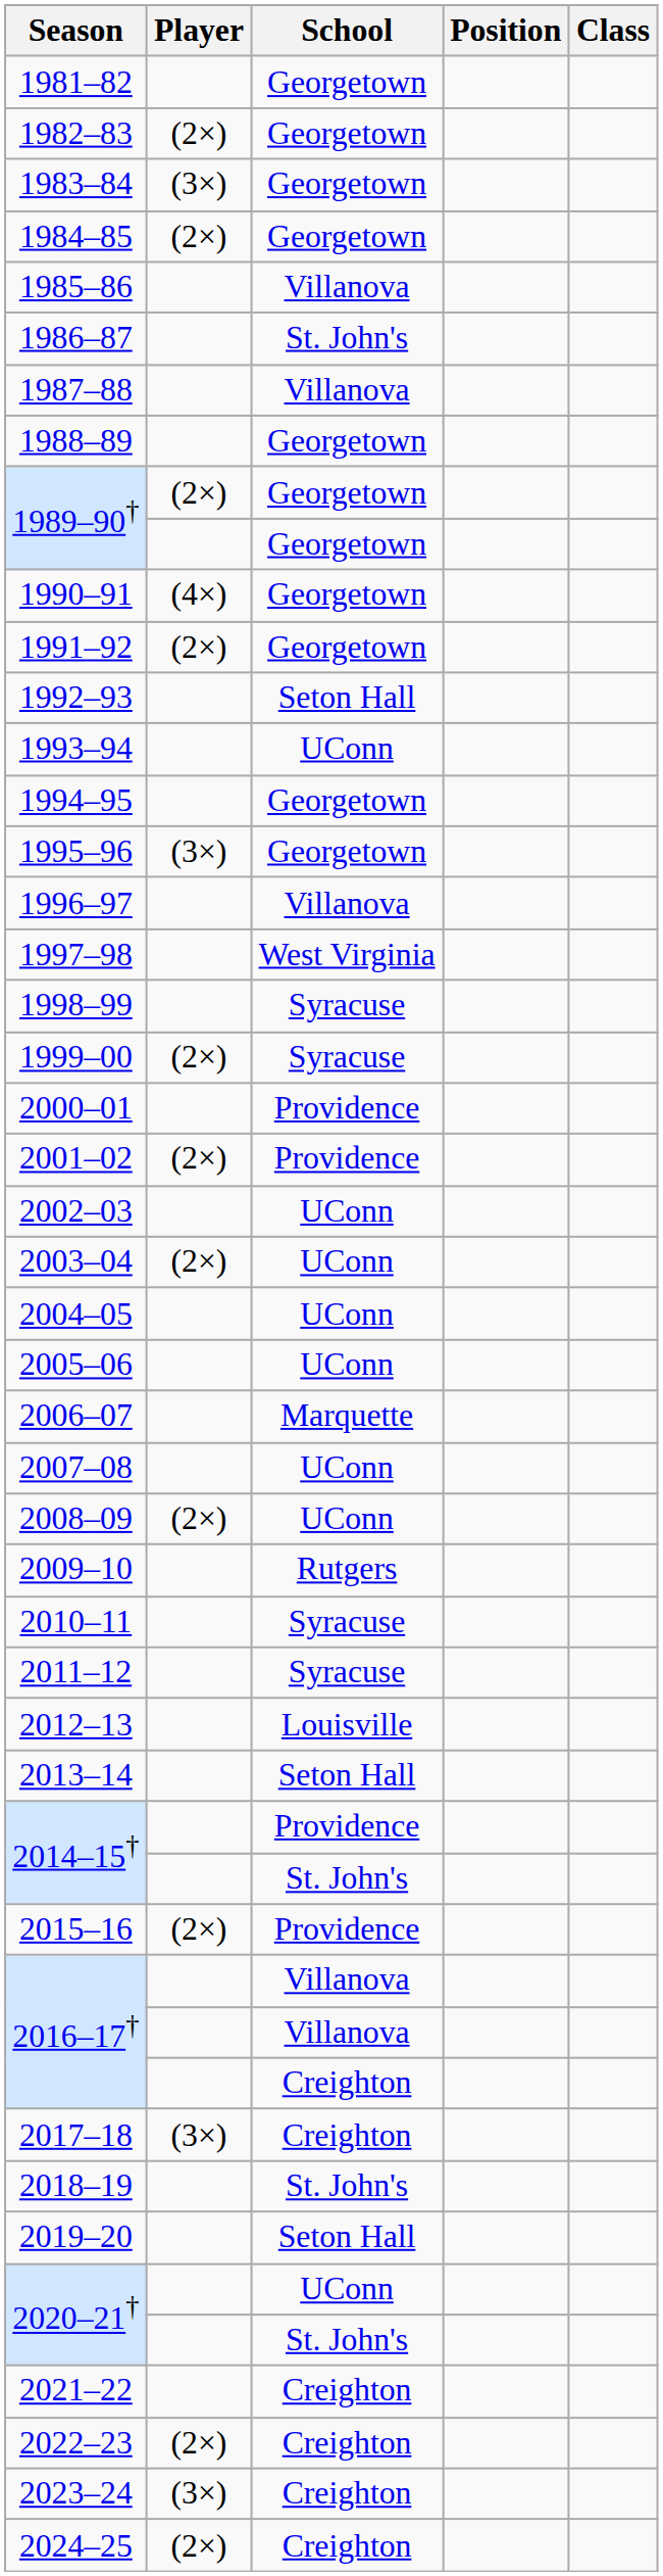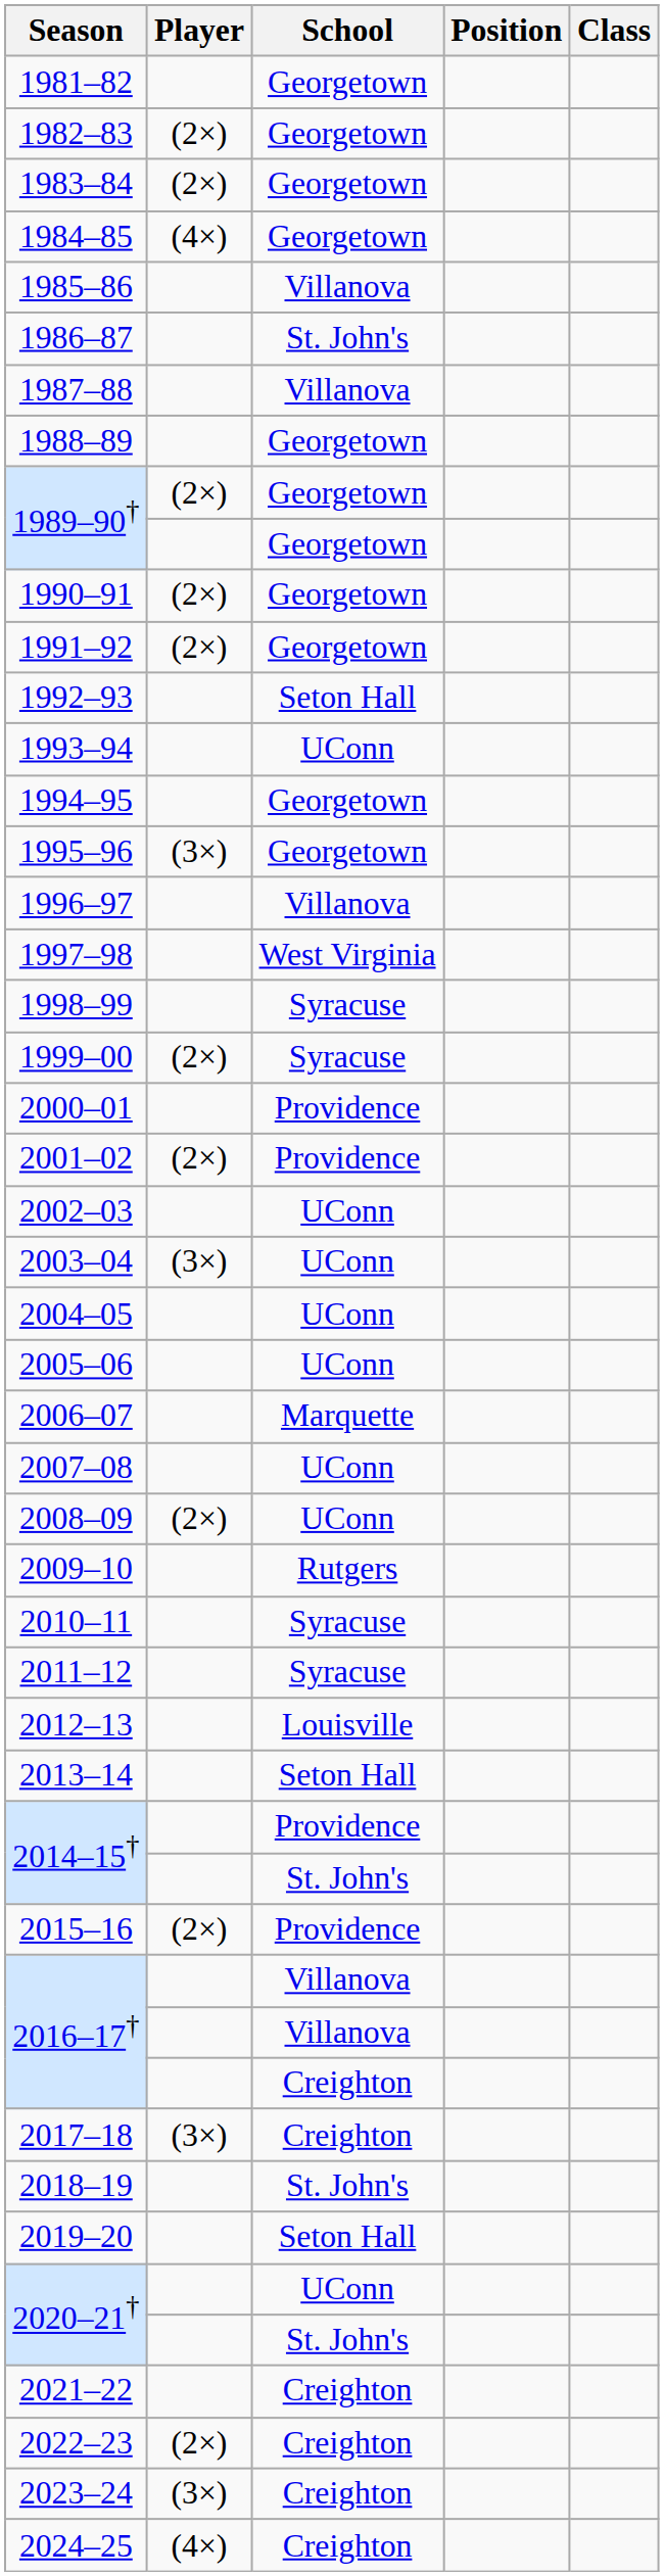1983–84 | Player: (3×) -> (2×)
1984–85 | Player: (2×) -> (4×)
1990–91 | Player: (4×) -> (2×)
2003–04 | Player: (2×) -> (3×)
2024–25 | Player: (2×) -> (4×)
